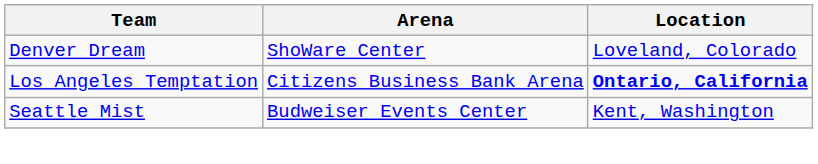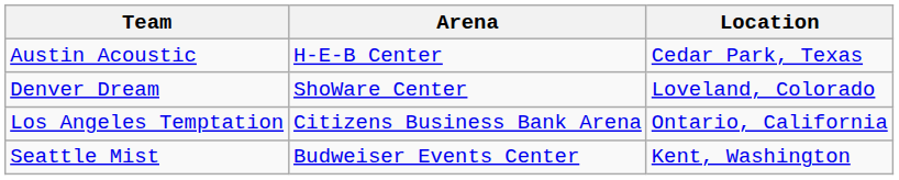+ row: Austin Acoustic | H-E-B Center | Cedar Park, Texas
Los Angeles Temptation | Location: bold -> normal
